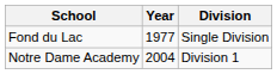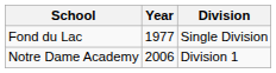Notre Dame Academy | Year: 2004 -> 2006
